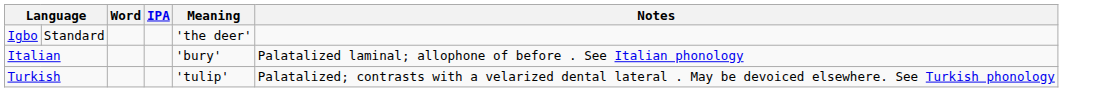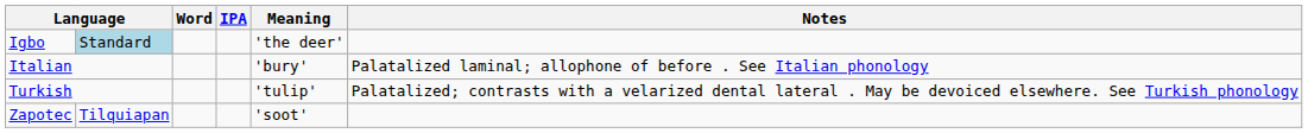Igbo | column 2: no background -> lightblue background
+ row: Zapotec | Tilquiapan | 'soot'
